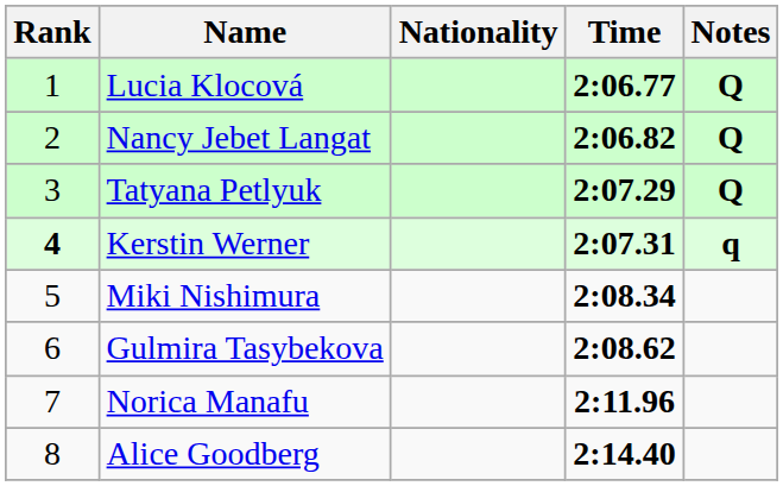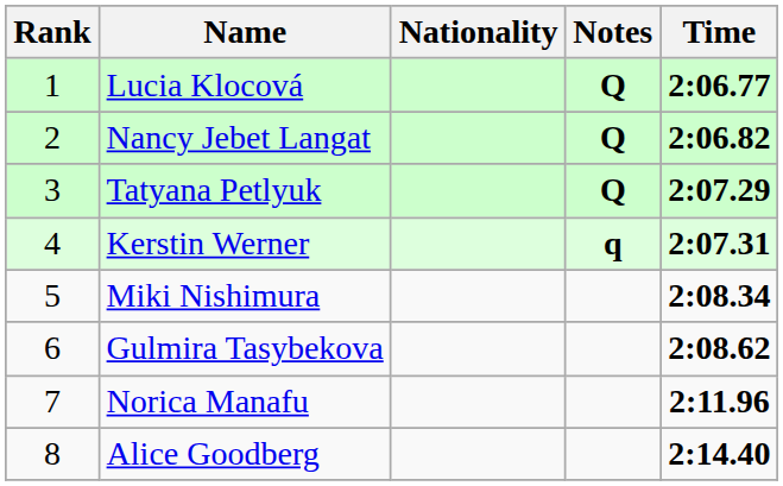columns swapped: Time <-> Notes
Kerstin Werner | Rank: bold -> normal
